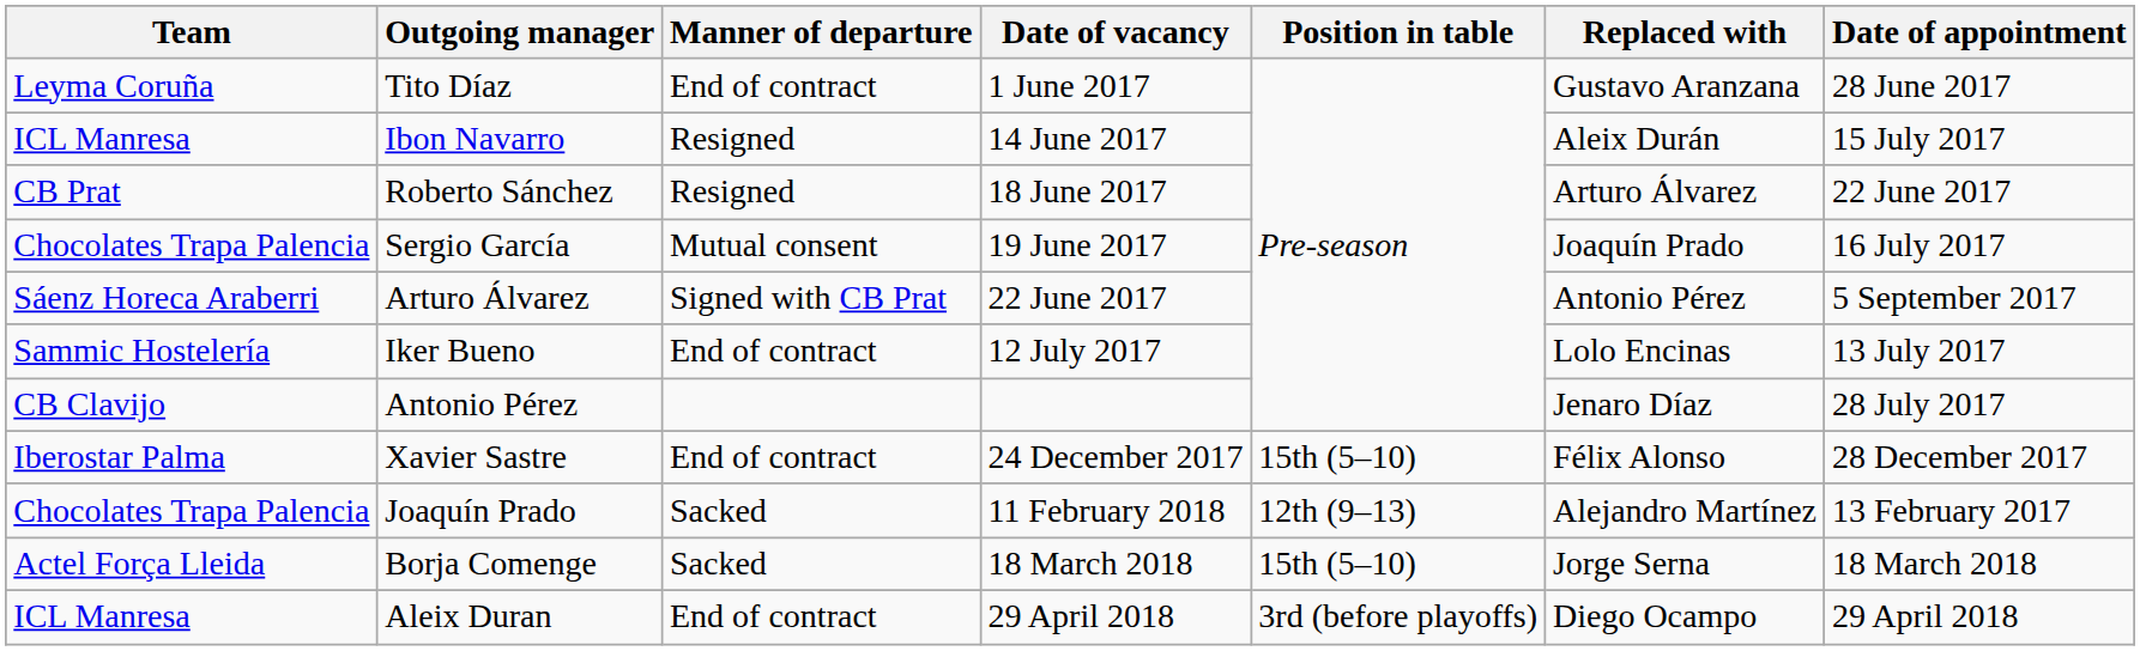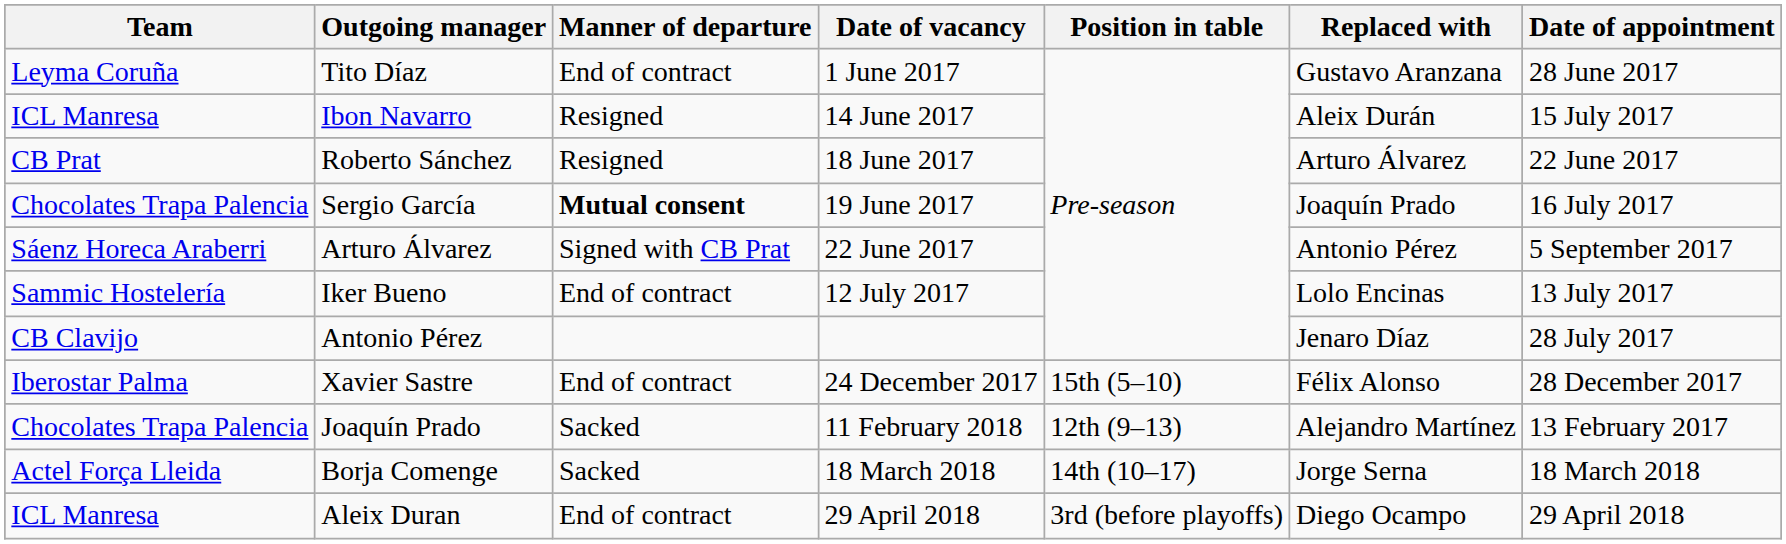Sergio García | Manner of departure: normal -> bold
Borja Comenge | Position in table: 15th (5–10) -> 14th (10–17)
